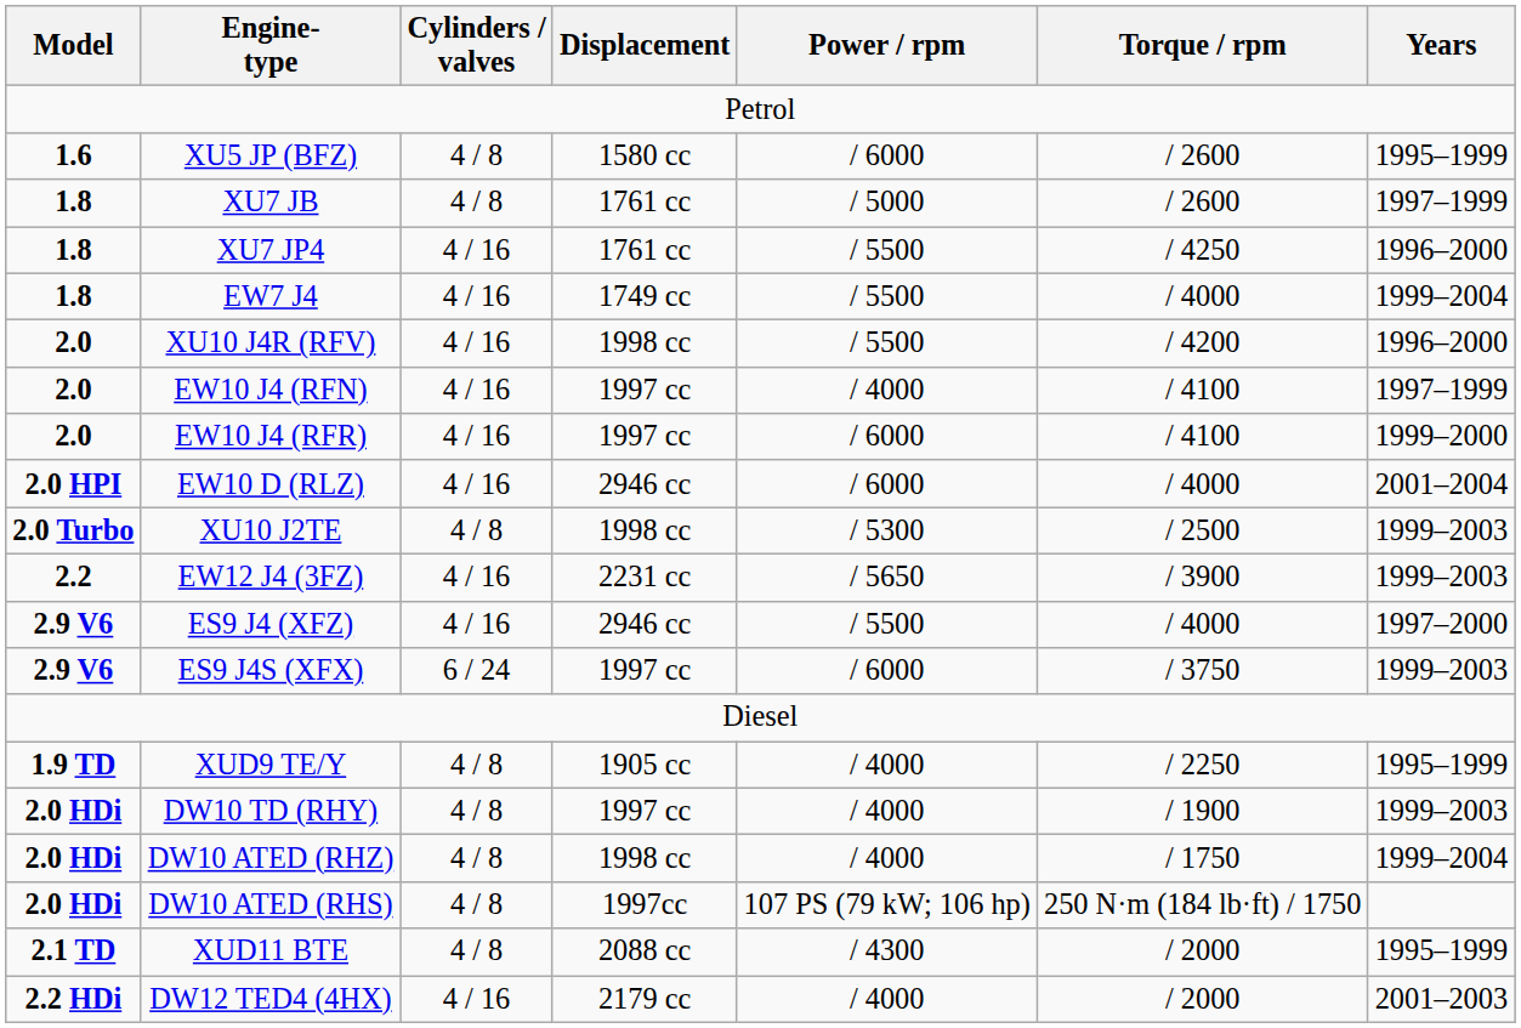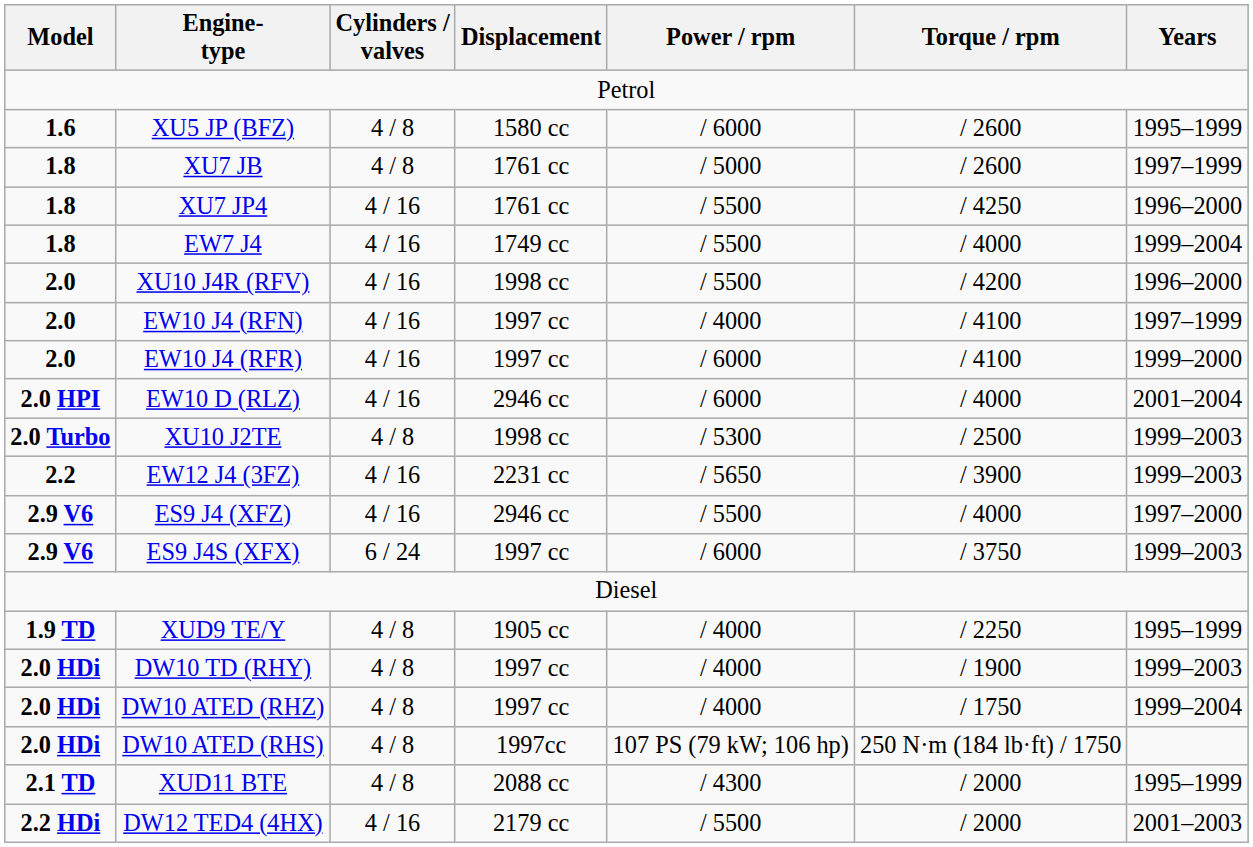DW10 ATED (RHZ) | Displacement: 1998 cc -> 1997 cc
DW12 TED4 (4HX) | Power / rpm: / 4000 -> / 5500
